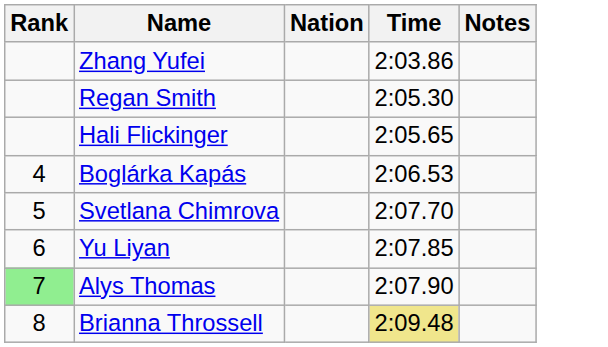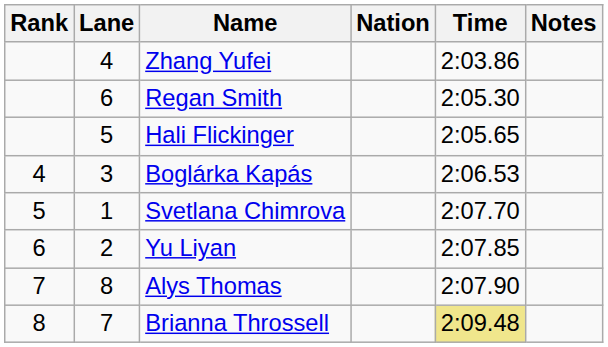+ column: Lane | 4 | 6 | 5 | 3 | 1 | 2 | 8 | 7
Alys Thomas | Rank: lightgreen background -> no background
